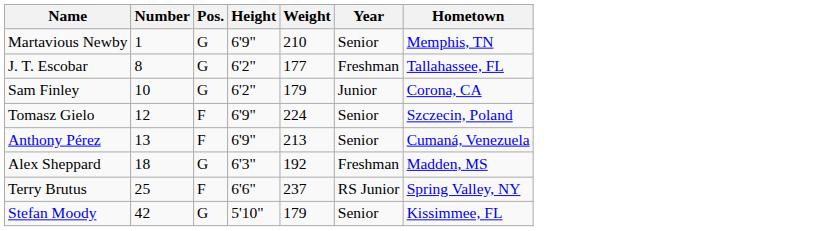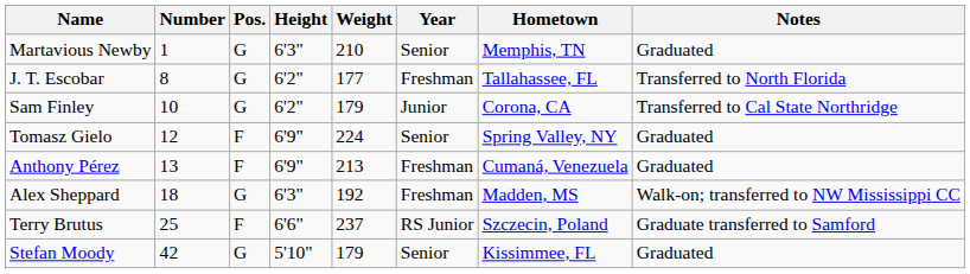+ column: Notes | Graduated | Transferred to North Florida | Transferred to Cal State Northridge | Graduated | Graduated | Walk-on; transferred to NW Mississippi CC | Graduate transferred to Samford | Graduated
Martavious Newby | Height: 6'9" -> 6'3"
Tomasz Gielo | Hometown: Szczecin, Poland -> Spring Valley, NY
Anthony Pérez | Year: Senior -> Freshman
Terry Brutus | Hometown: Spring Valley, NY -> Szczecin, Poland
